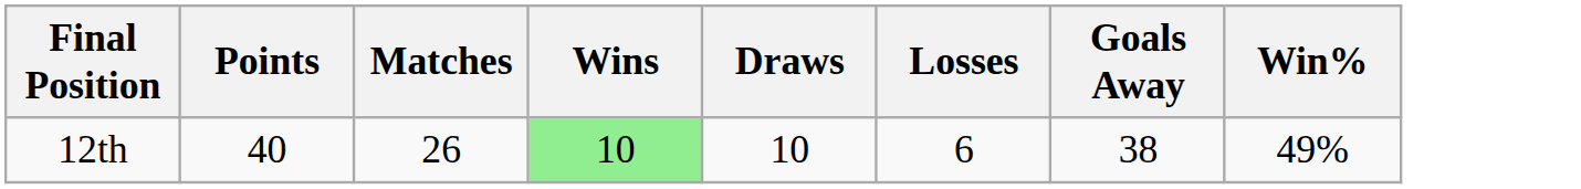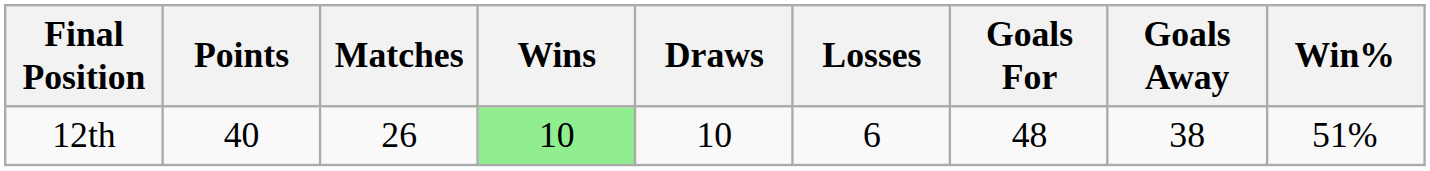+ column: Goals For | 48
12th | Win%: 49% -> 51%
